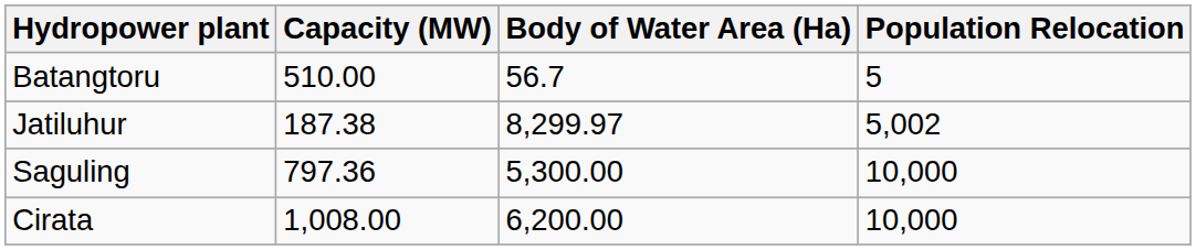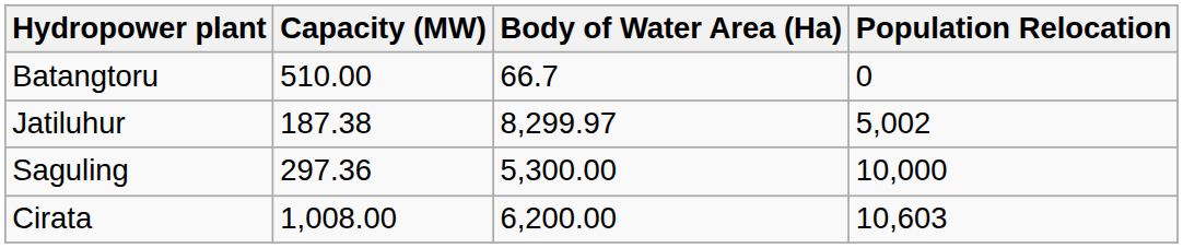Batangtoru | Body of Water Area (Ha): 56.7 -> 66.7
Batangtoru | Population Relocation: 5 -> 0
Saguling | Capacity (MW): 797.36 -> 297.36
Cirata | Population Relocation: 10,000 -> 10,603
